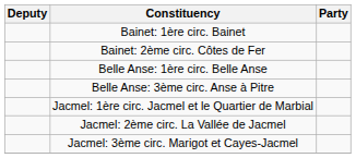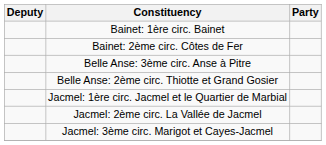- row: Belle Anse: 1ère circ. Belle Anse
+ row: Belle Anse: 2ème circ. Thiotte et Grand Gosier
